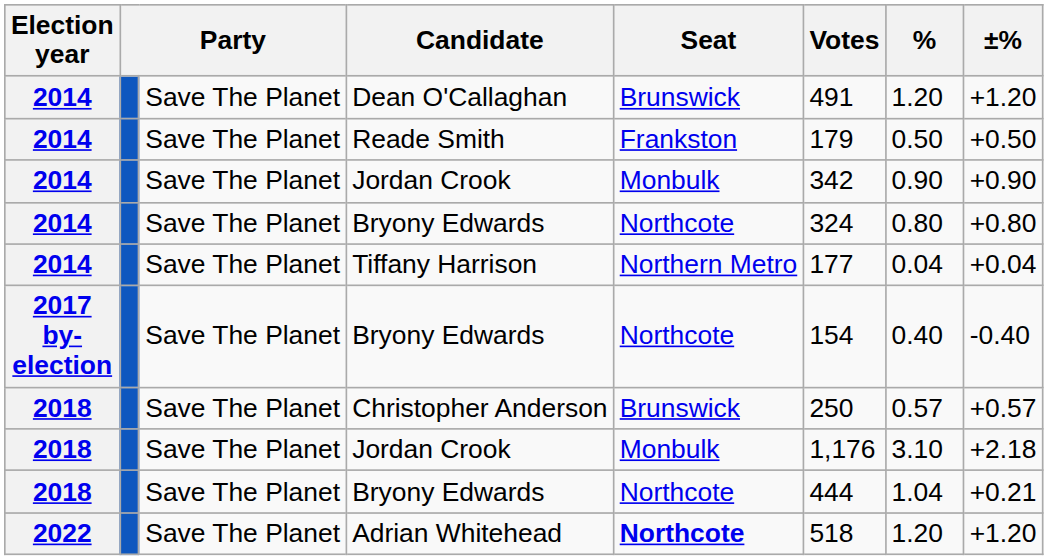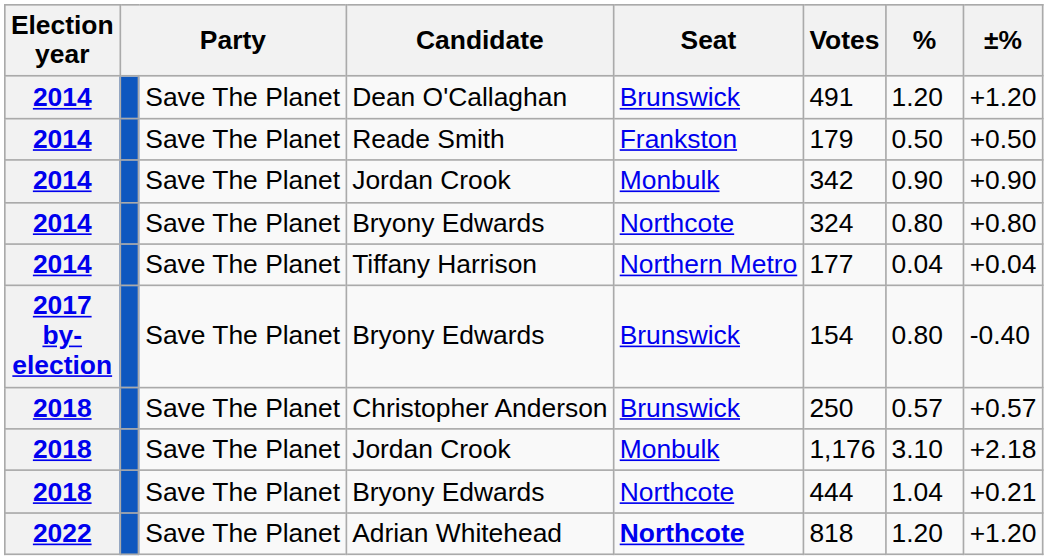2017 by-election | Seat: Northcote -> Brunswick
2017 by-election | %: 0.40 -> 0.80
2022 | Votes: 518 -> 818
